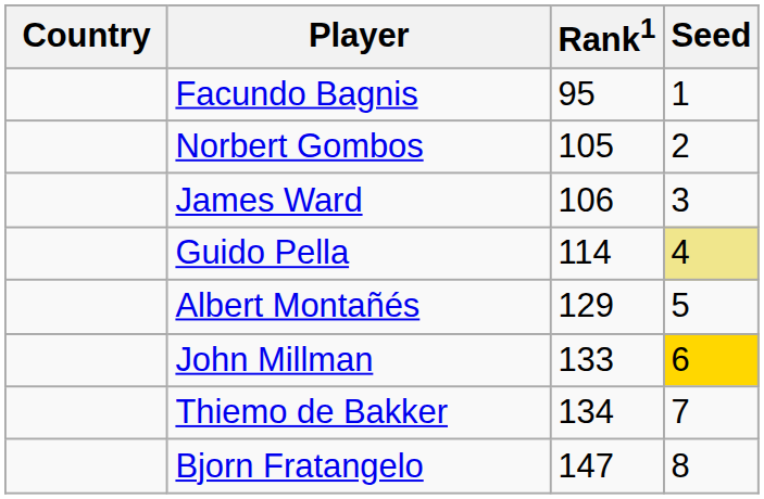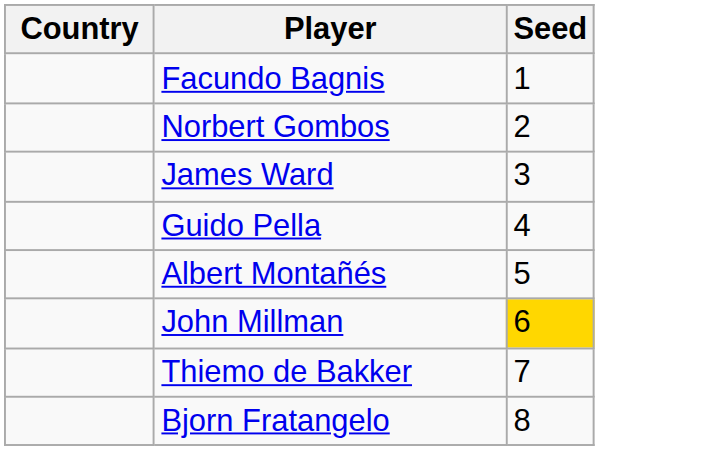- column: Rank1 | 95 | 105 | 106 | 114 | 129 | 133 | 134 | 147
Guido Pella | Seed: khaki background -> no background
